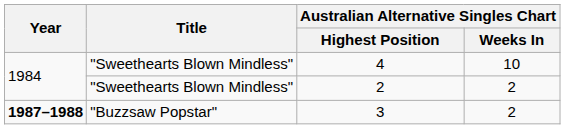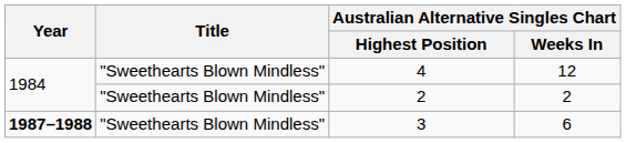4 | Australian Alternative Singles Chart / Weeks In: 10 -> 12
3 | Title: "Buzzsaw Popstar" -> "Sweethearts Blown Mindless"
3 | Australian Alternative Singles Chart / Weeks In: 2 -> 6
